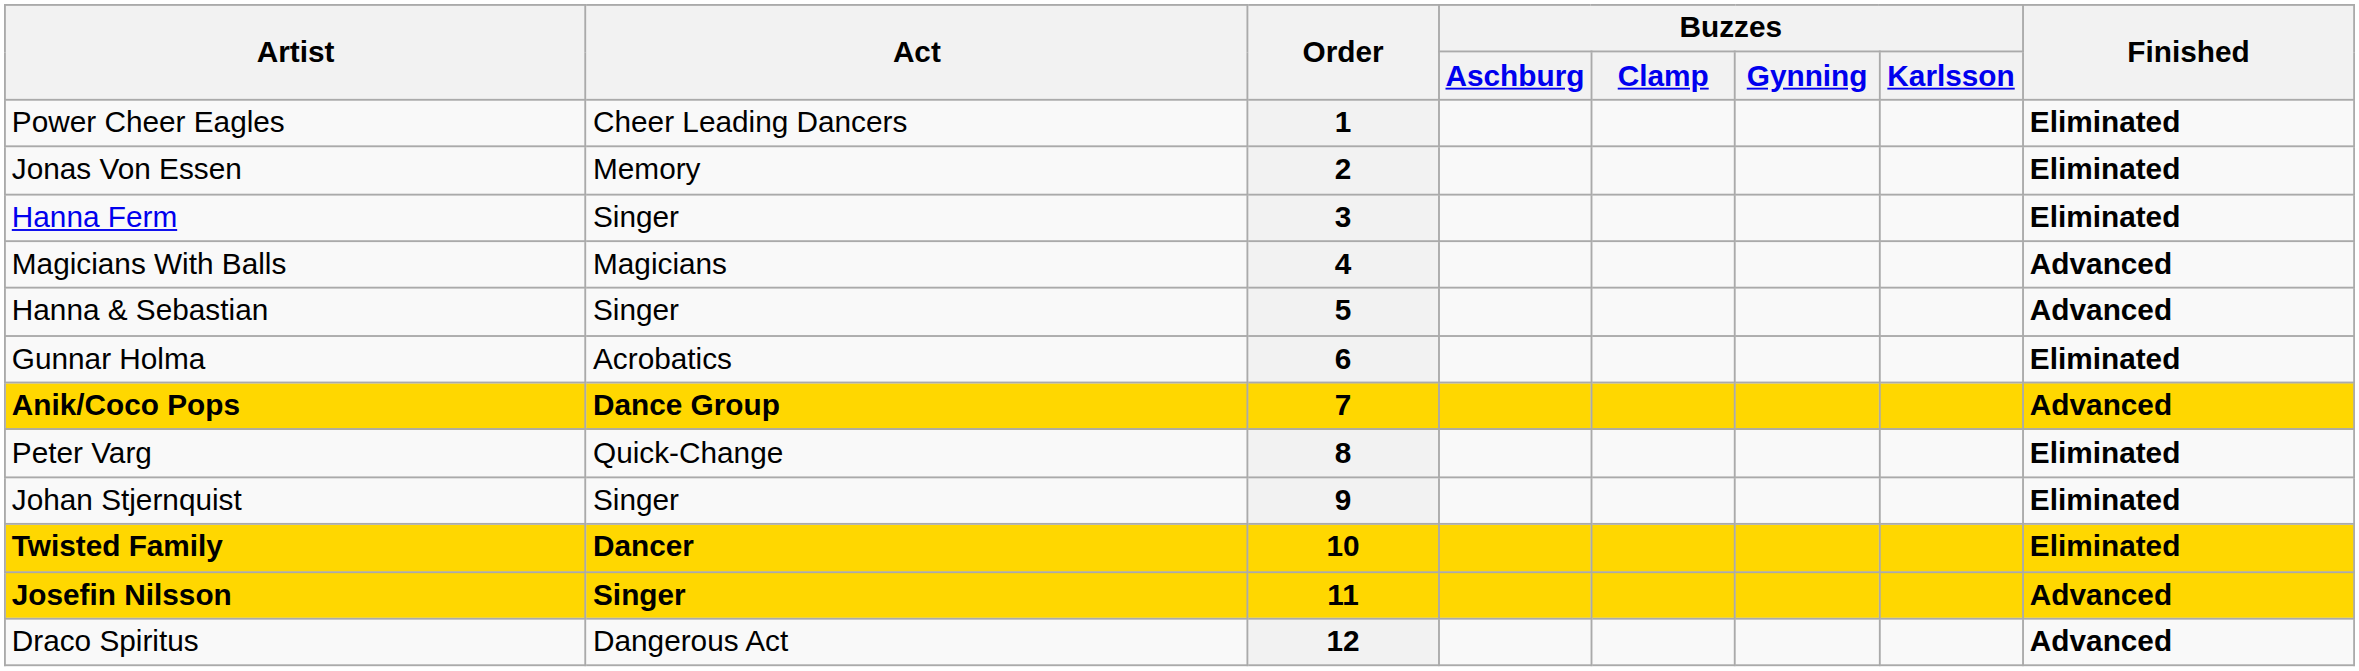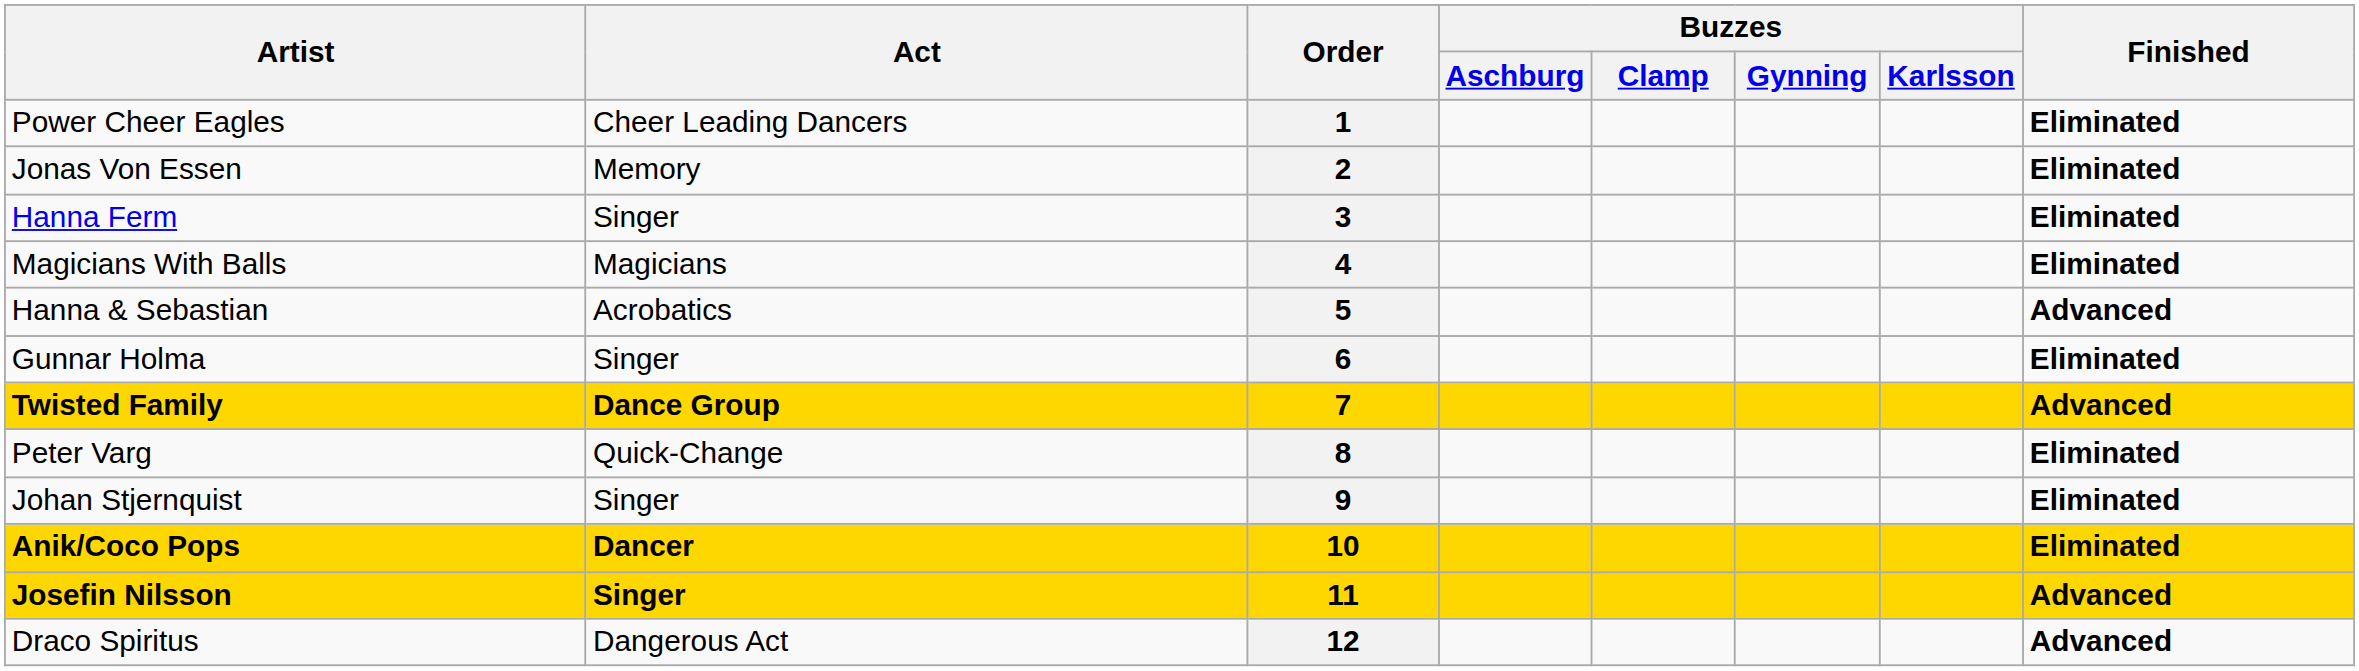4 | Finished: Advanced -> Eliminated
5 | Act: Singer -> Acrobatics
6 | Act: Acrobatics -> Singer
7 | Artist: Anik/Coco Pops -> Twisted Family
10 | Artist: Twisted Family -> Anik/Coco Pops
